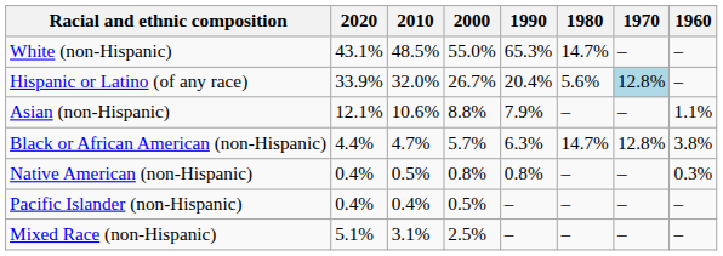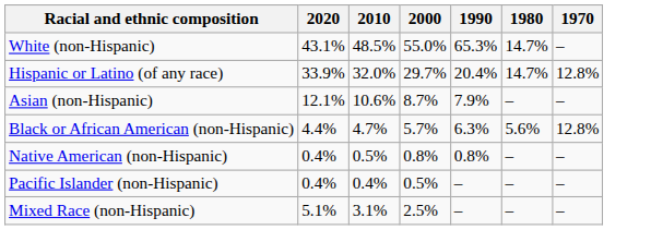- column: 1960 | – | – | 1.1% | 3.8% | 0.3% | – | –
Hispanic or Latino (of any race) | 2000: 26.7% -> 29.7%
Hispanic or Latino (of any race) | 1980: 5.6% -> 14.7%
Hispanic or Latino (of any race) | 1970: lightblue background -> no background
Asian (non-Hispanic) | 2000: 8.8% -> 8.7%
Black or African American (non-Hispanic) | 1980: 14.7% -> 5.6%
